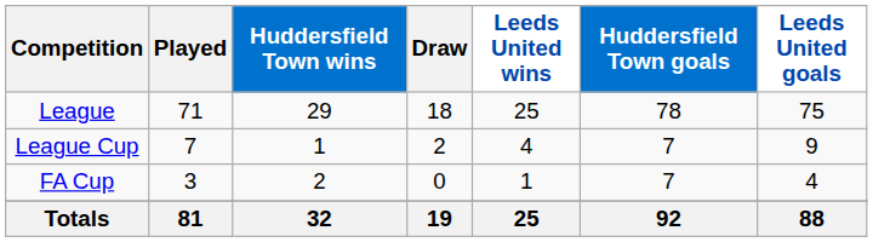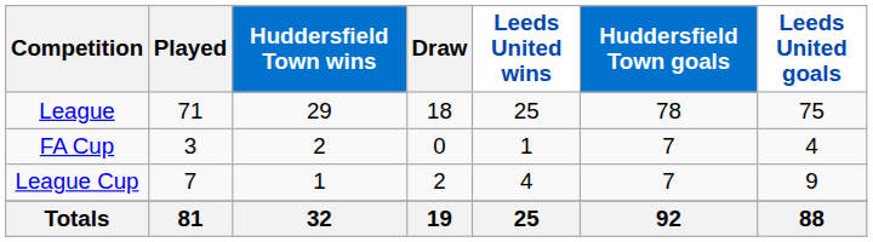rows swapped: FA Cup <-> League Cup
